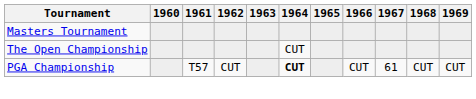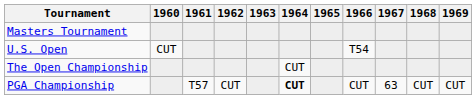+ row: U.S. Open | CUT | T54
PGA Championship | 1967: 61 -> 63
